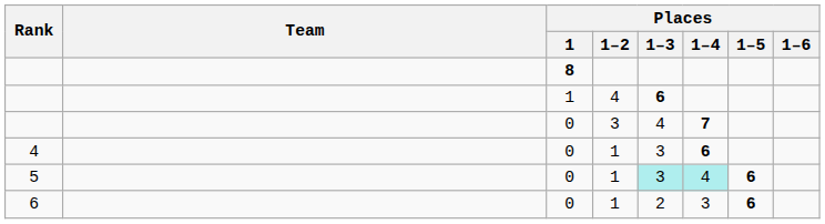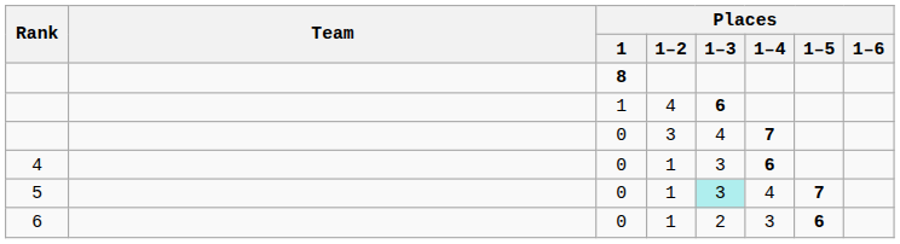5 | Places / 1–4: paleturquoise background -> no background
5 | Places / 1–5: 6 -> 7
